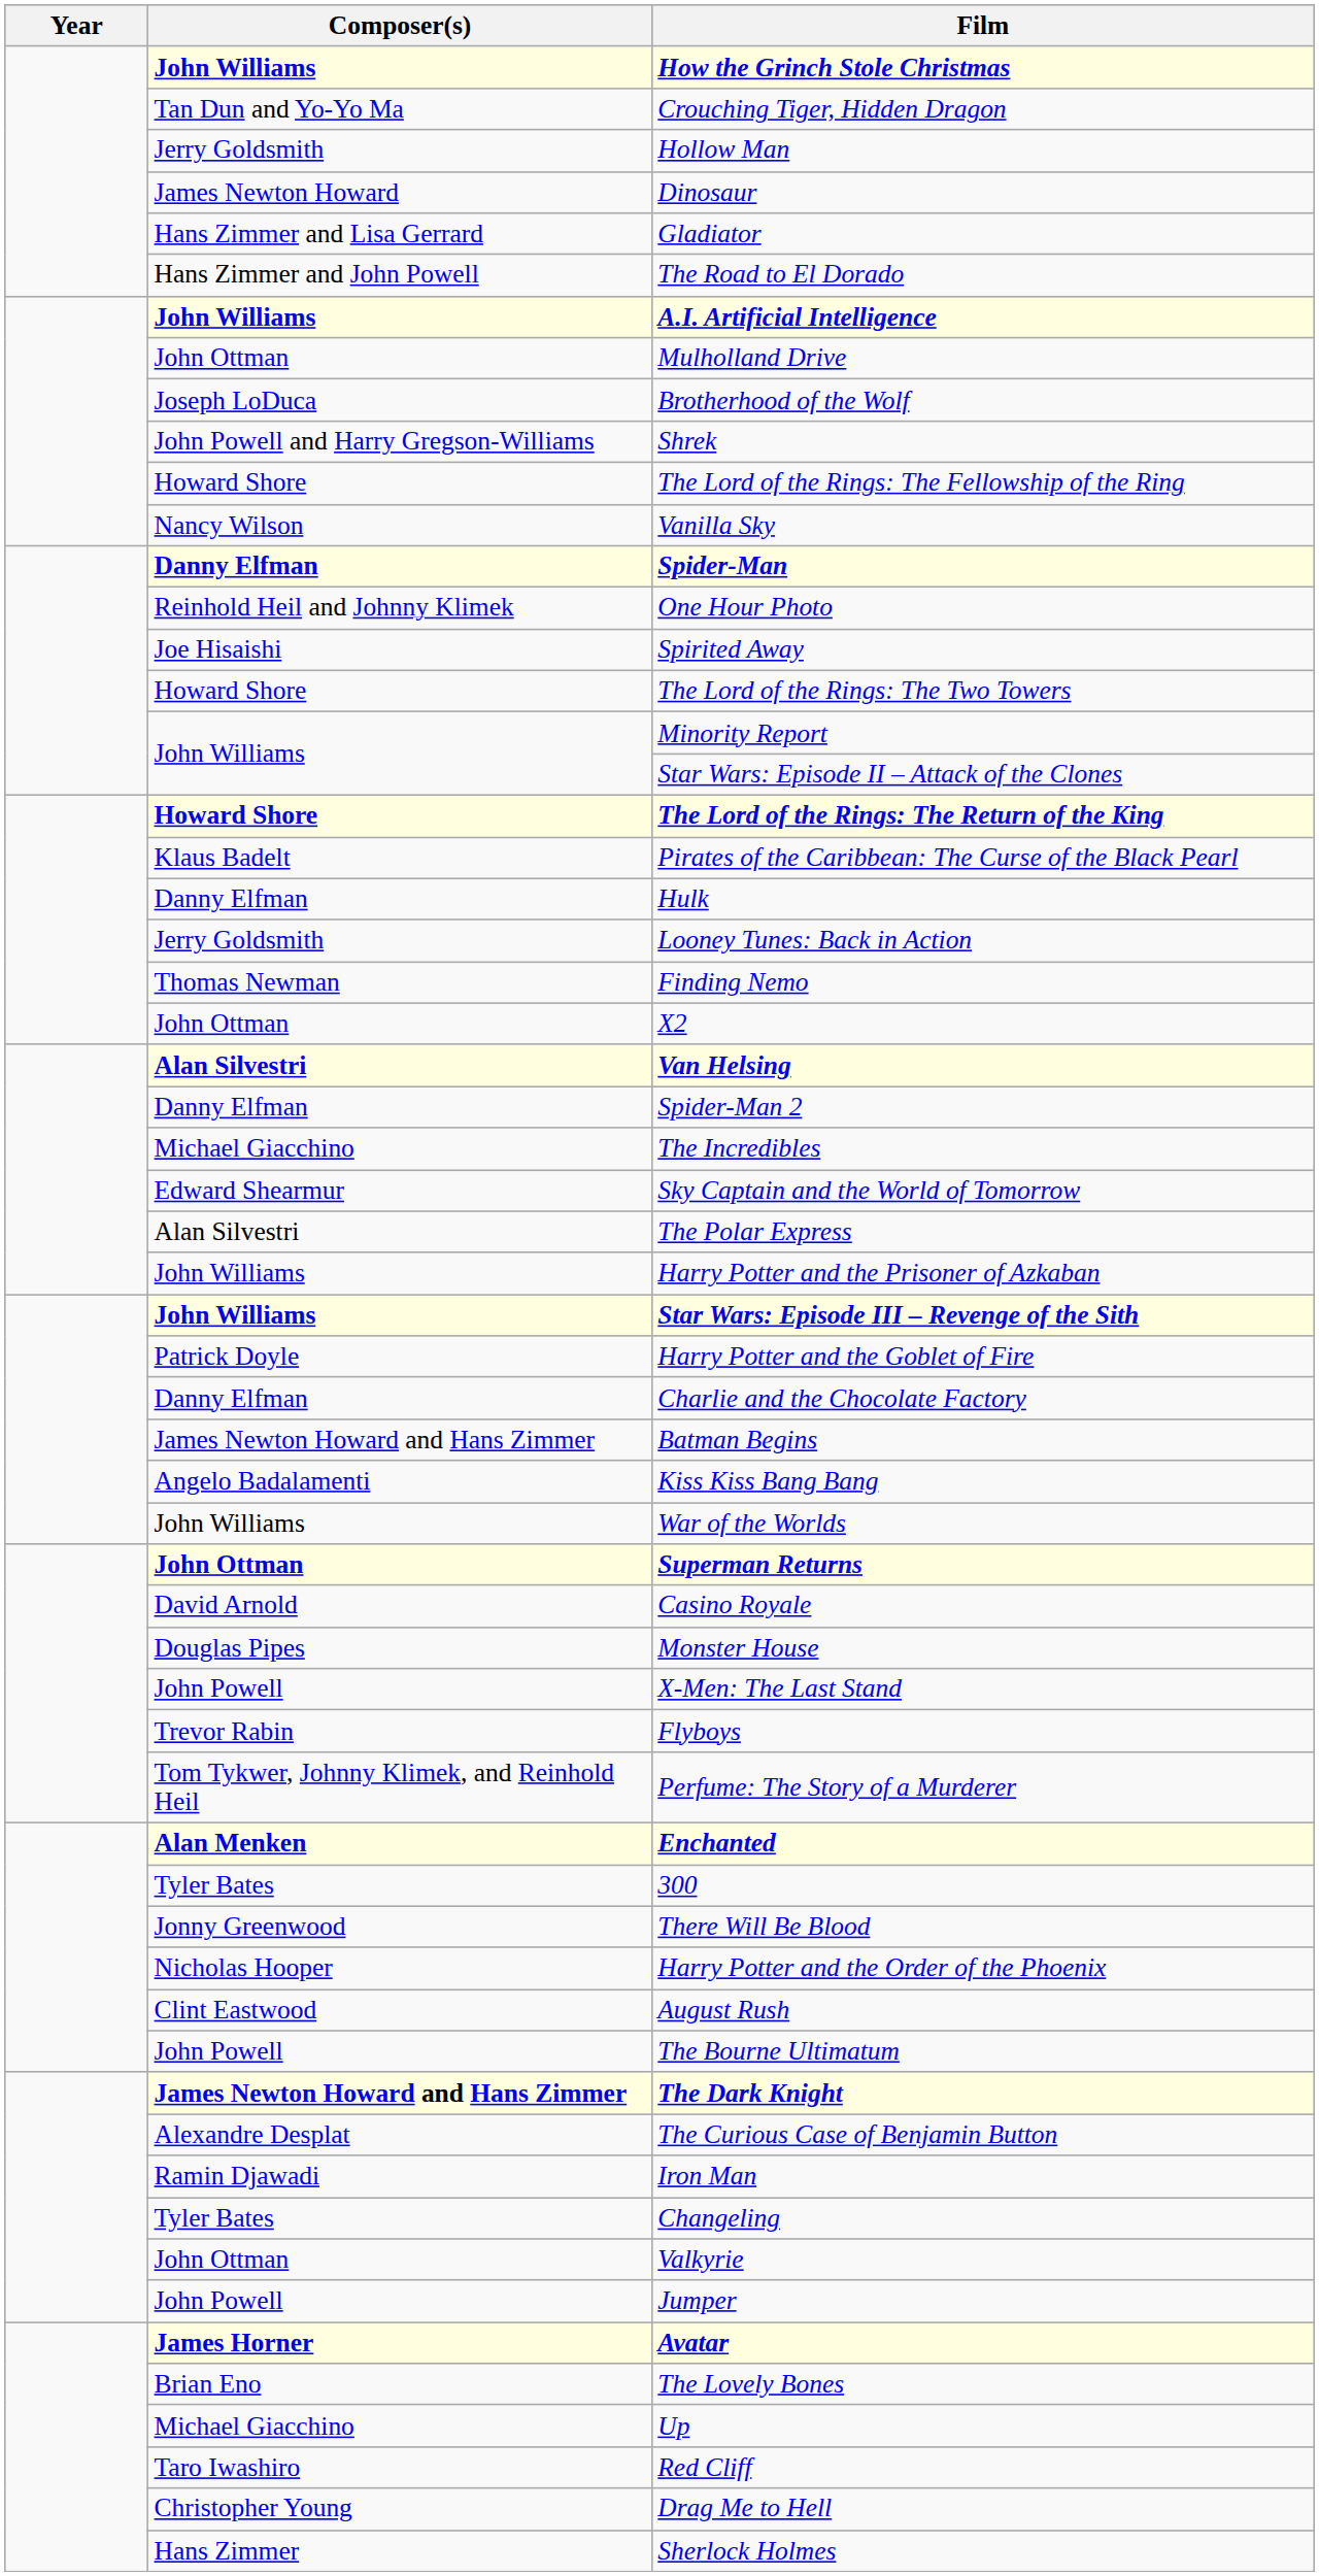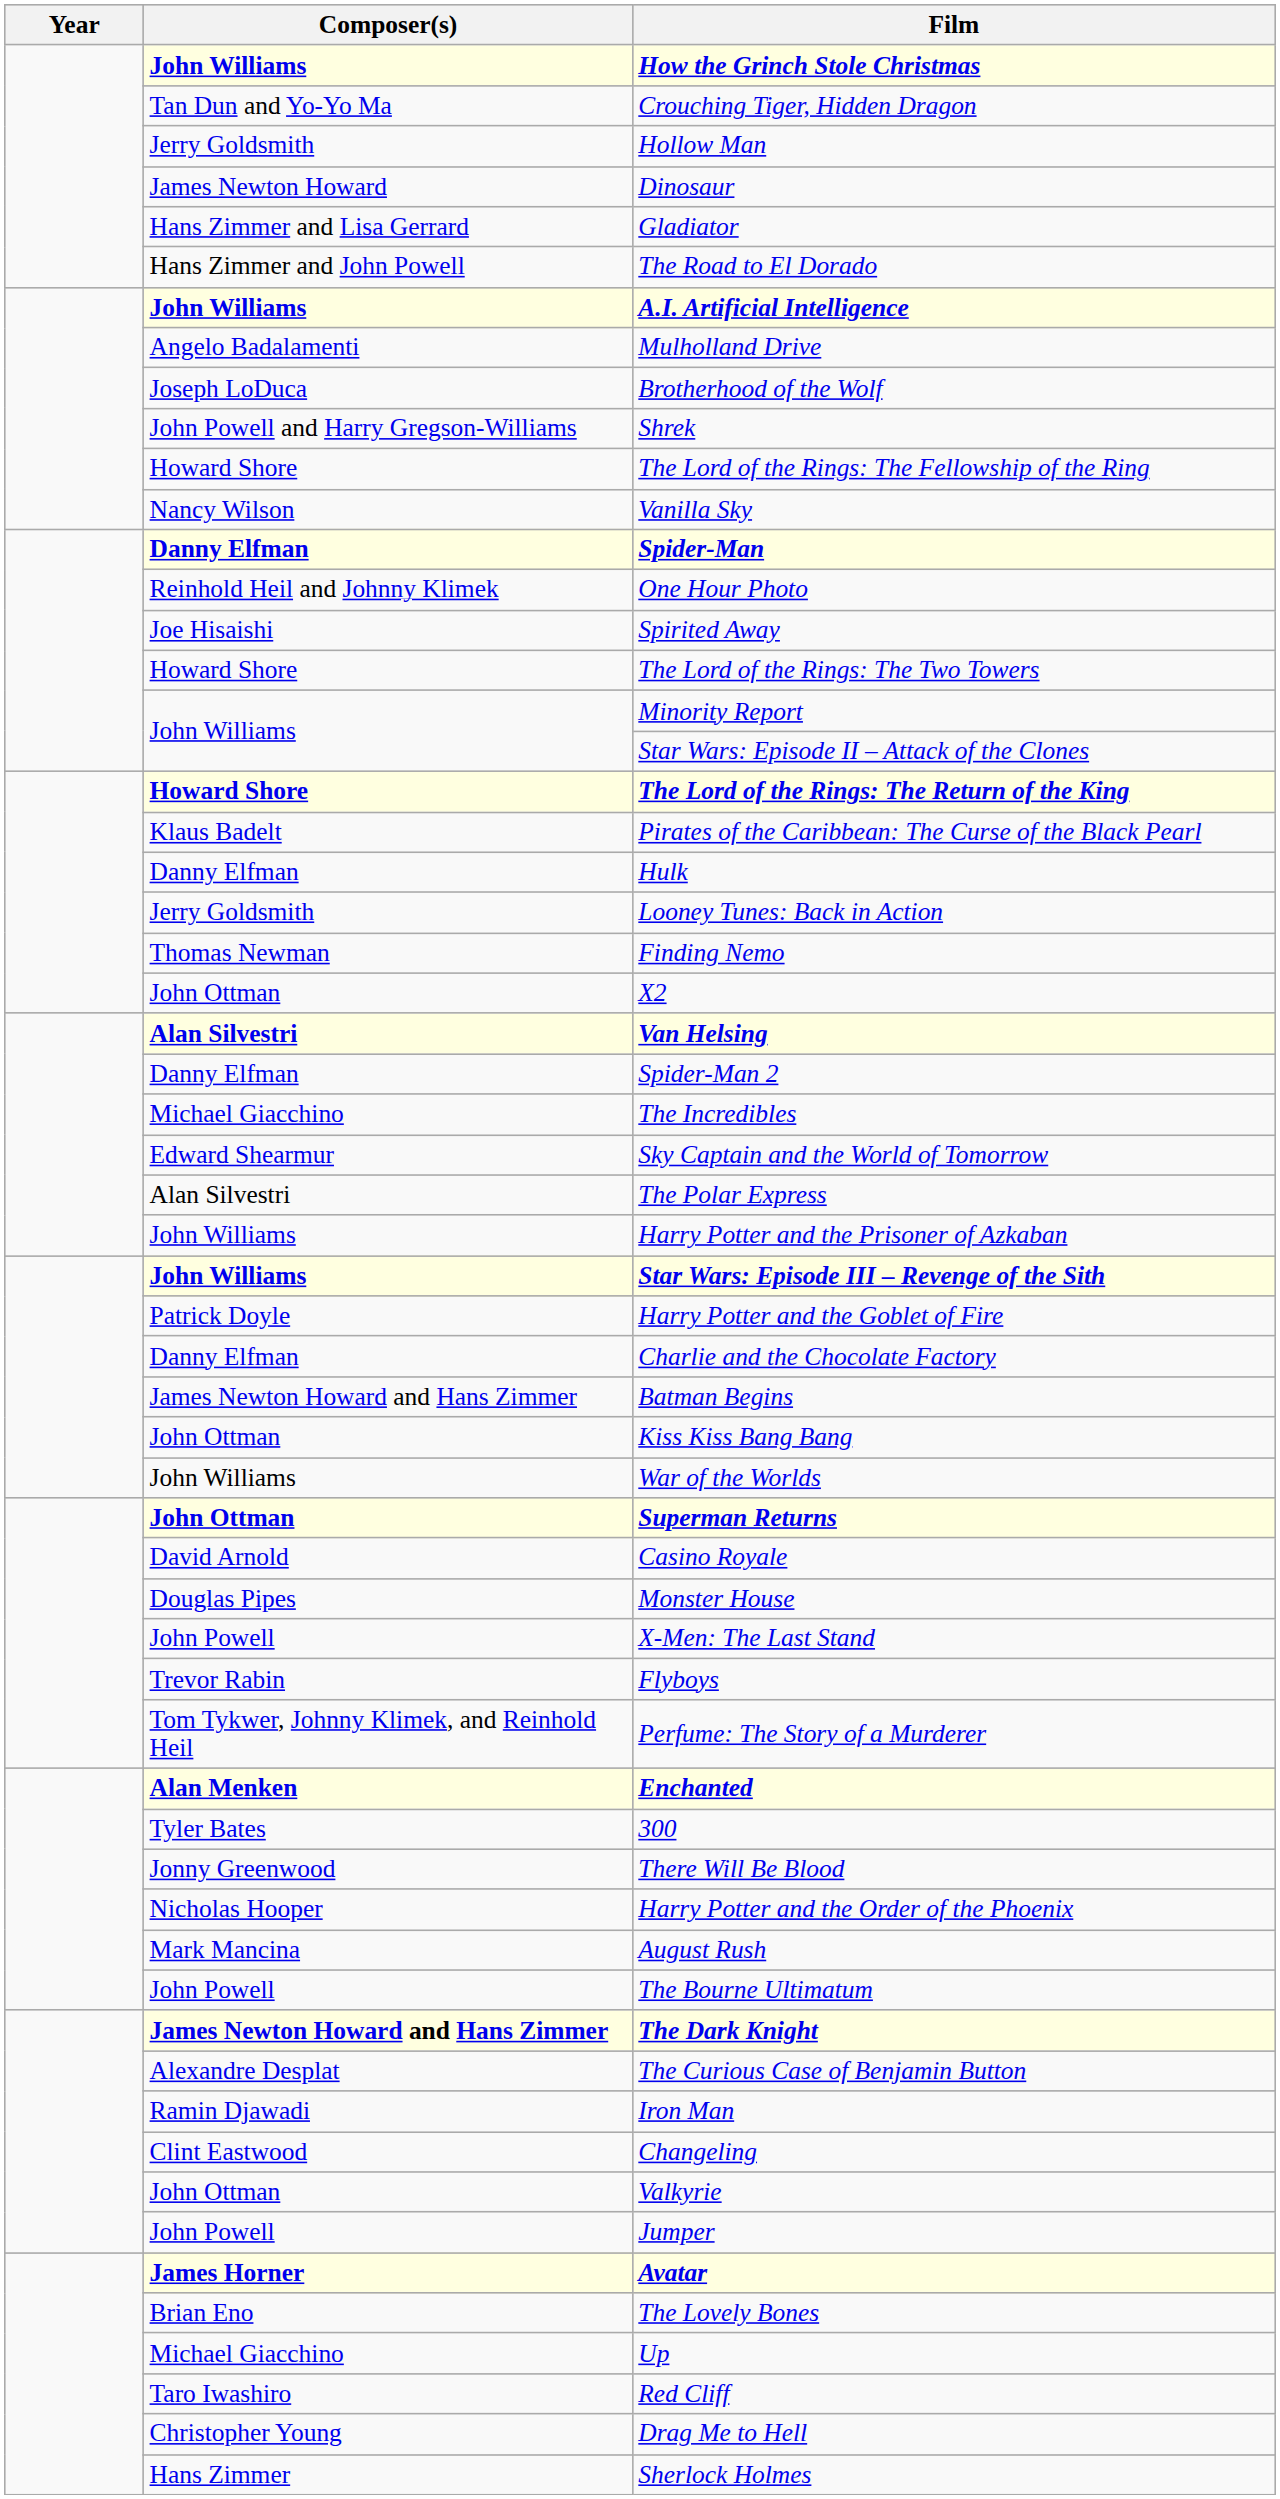Mulholland Drive | Composer(s): John Ottman -> Angelo Badalamenti
Kiss Kiss Bang Bang | Composer(s): Angelo Badalamenti -> John Ottman
August Rush | Composer(s): Clint Eastwood -> Mark Mancina
Changeling | Composer(s): Tyler Bates -> Clint Eastwood
